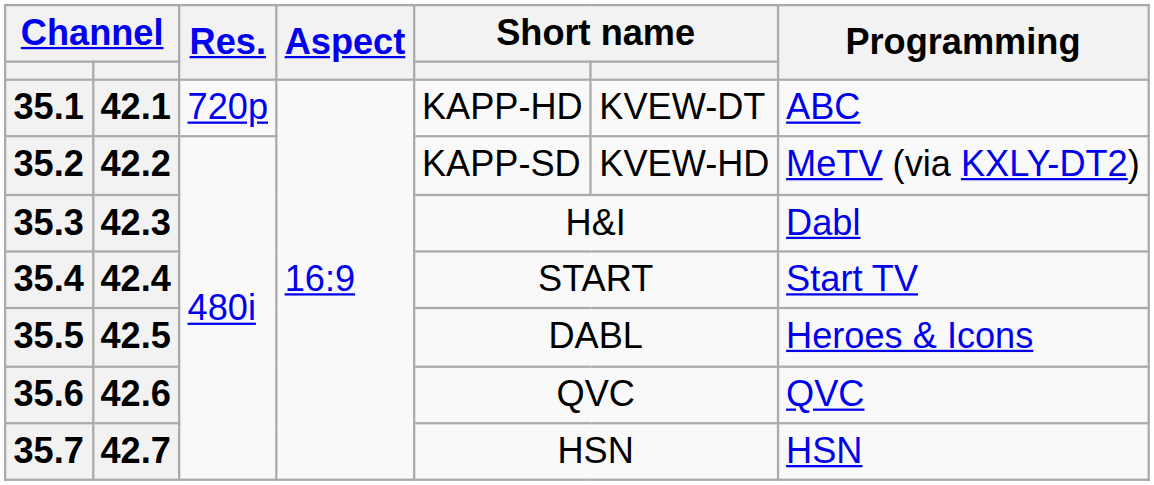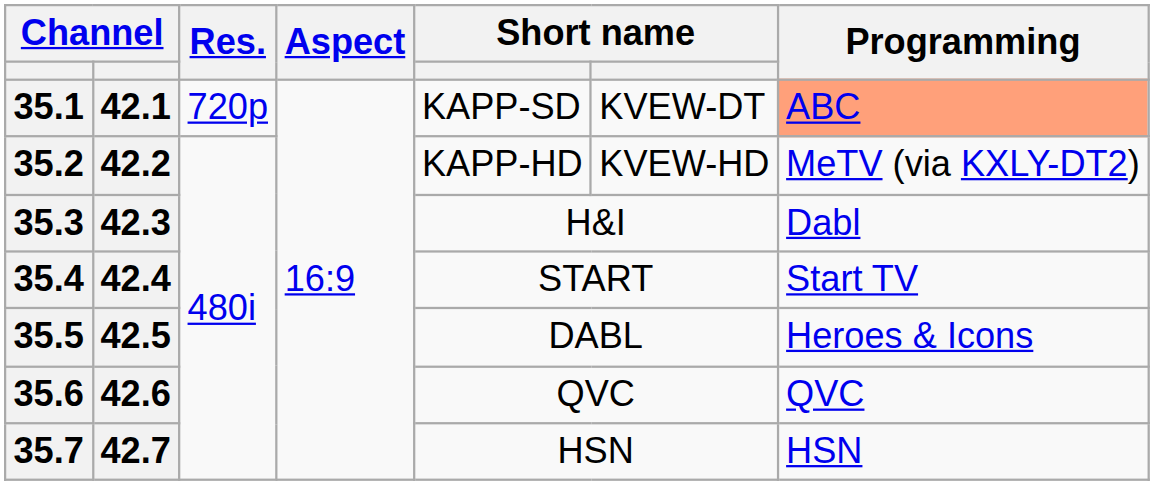35.1 | column 5: KAPP-HD -> KAPP-SD
35.1 | Programming: no background -> lightsalmon background
35.2 | column 5: KAPP-SD -> KAPP-HD
